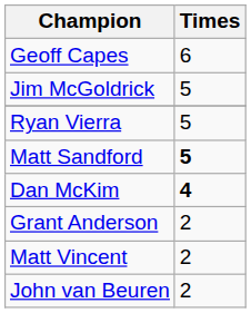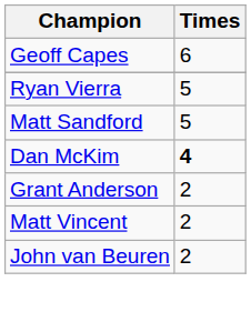- row: Jim McGoldrick | 5
Matt Sandford | Times: bold -> normal
